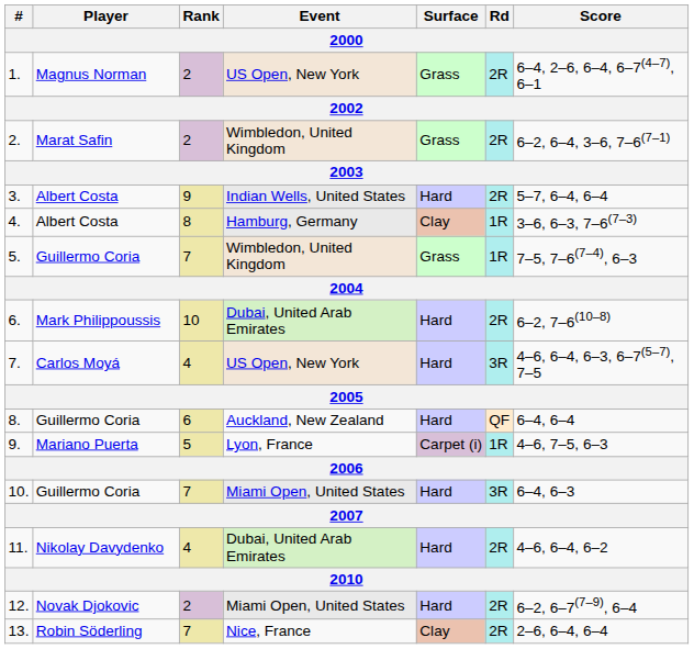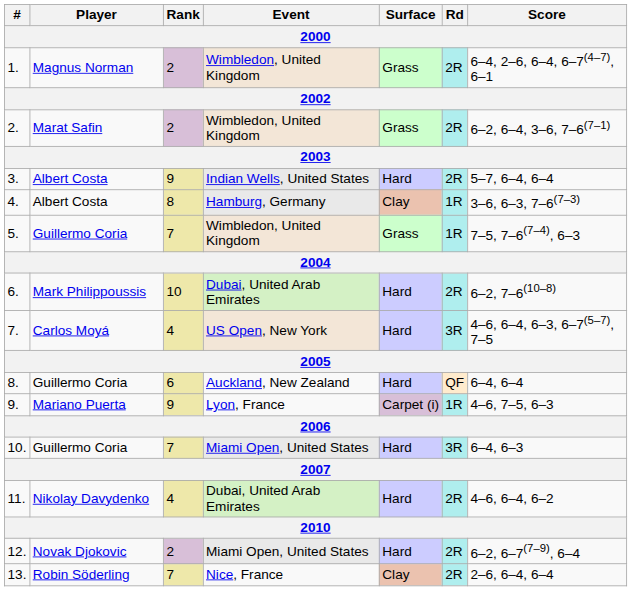1. | Event: US Open, New York -> Wimbledon, United Kingdom
9. | Rank: 5 -> 9
